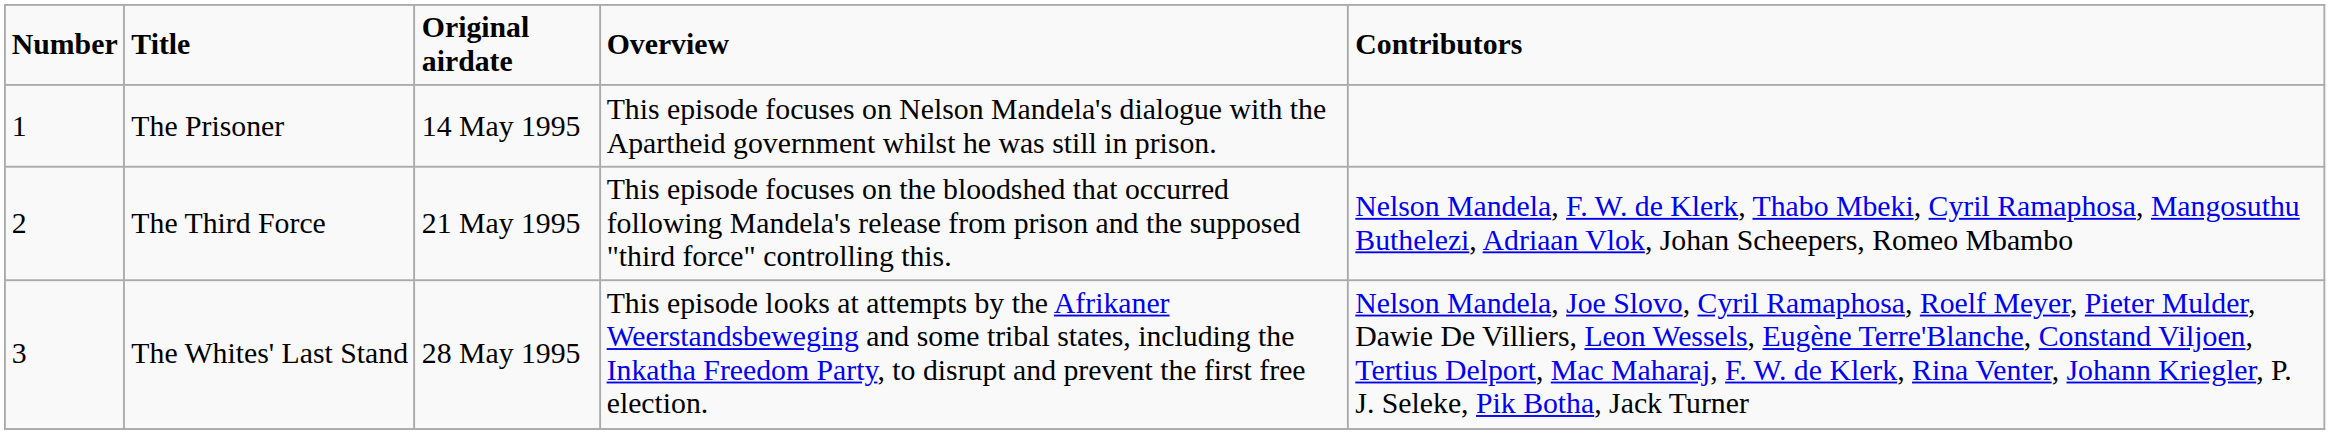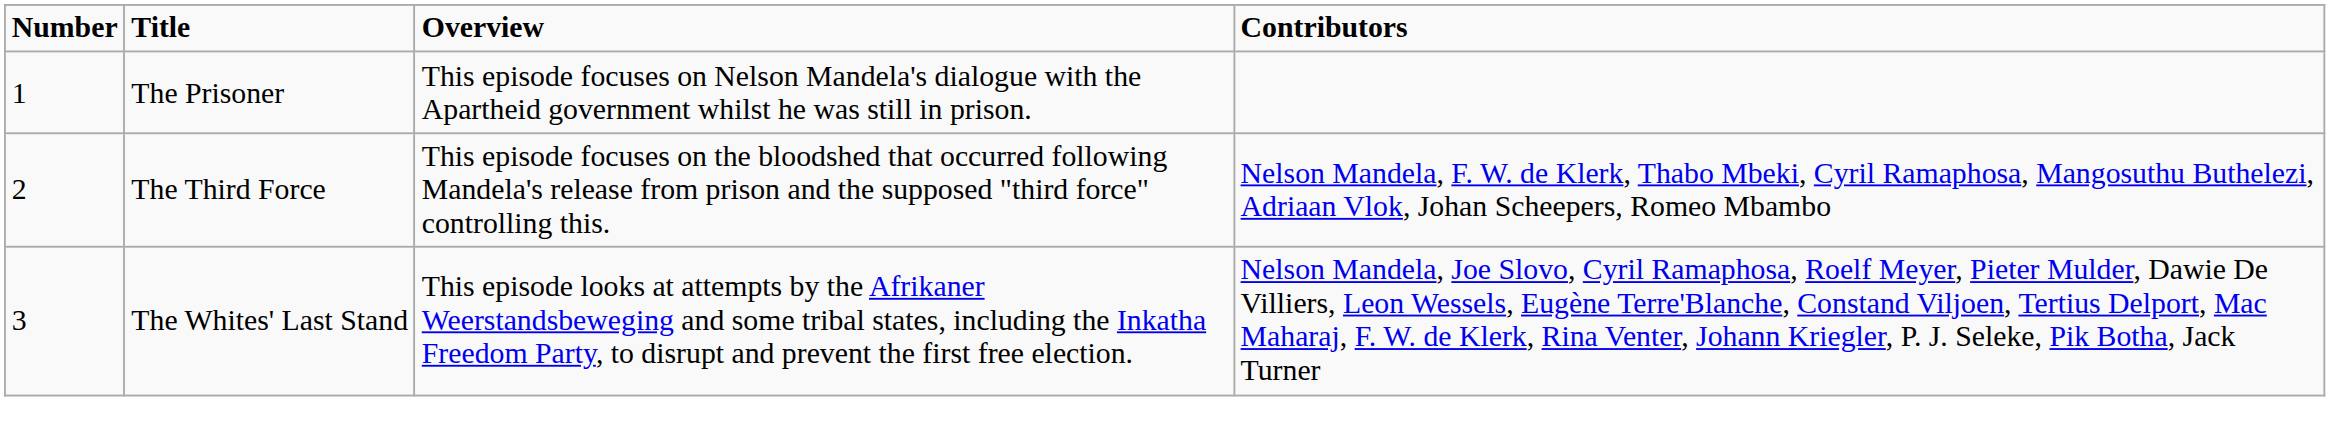- column: Original airdate | 14 May 1995 | 21 May 1995 | 28 May 1995
